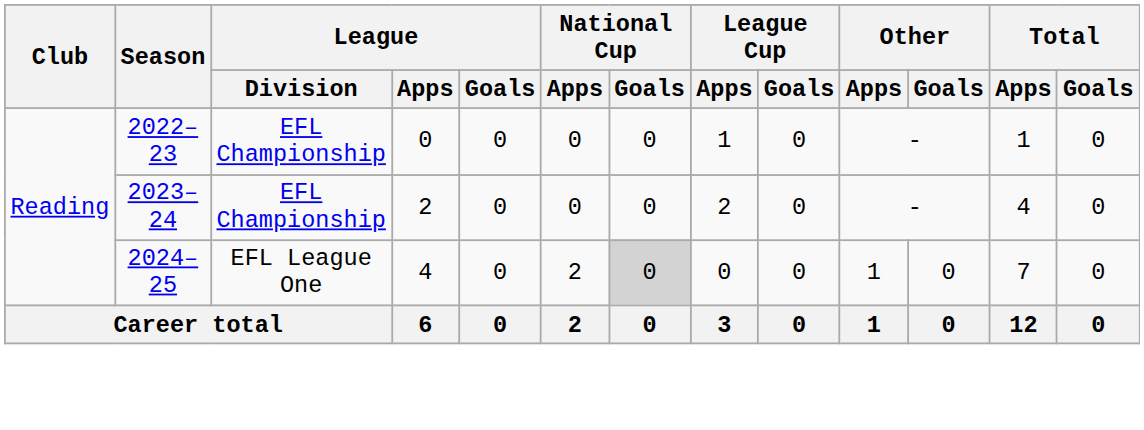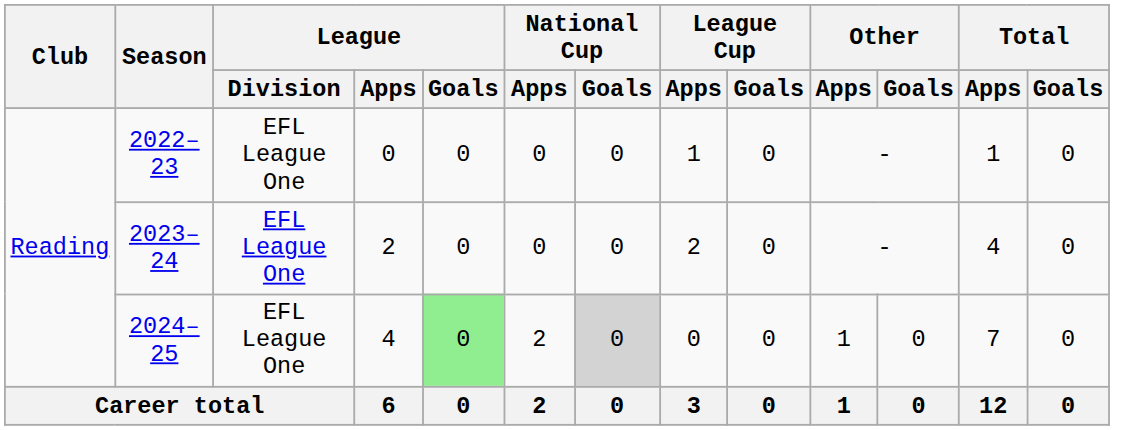2022–23 | League / Division: EFL Championship -> EFL League One
2023–24 | League / Division: EFL Championship -> EFL League One
2024–25 | League / Goals: no background -> lightgreen background
